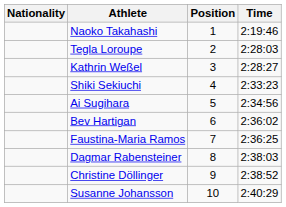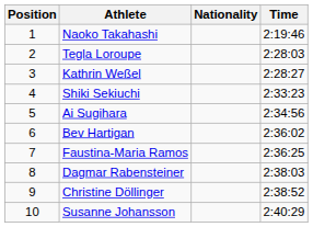columns swapped: Position <-> Nationality
